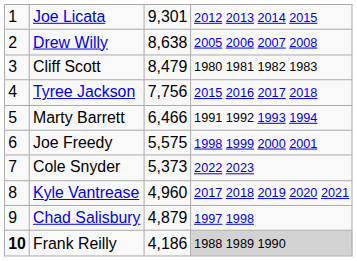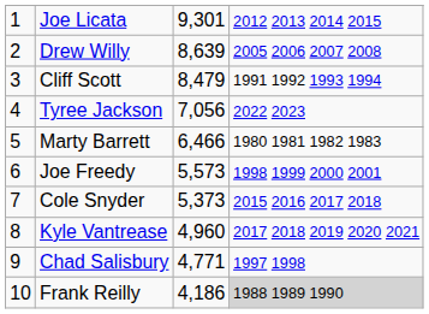Drew Willy | column 3: 8,638 -> 8,639
Cliff Scott | column 4: 1980 1981 1982 1983 -> 1991 1992 1993 1994
Tyree Jackson | column 3: 7,756 -> 7,056
Tyree Jackson | column 4: 2015 2016 2017 2018 -> 2022 2023
Marty Barrett | column 4: 1991 1992 1993 1994 -> 1980 1981 1982 1983
Joe Freedy | column 3: 5,575 -> 5,573
Cole Snyder | column 4: 2022 2023 -> 2015 2016 2017 2018
Chad Salisbury | column 3: 4,879 -> 4,771
Frank Reilly | column 1: bold -> normal
